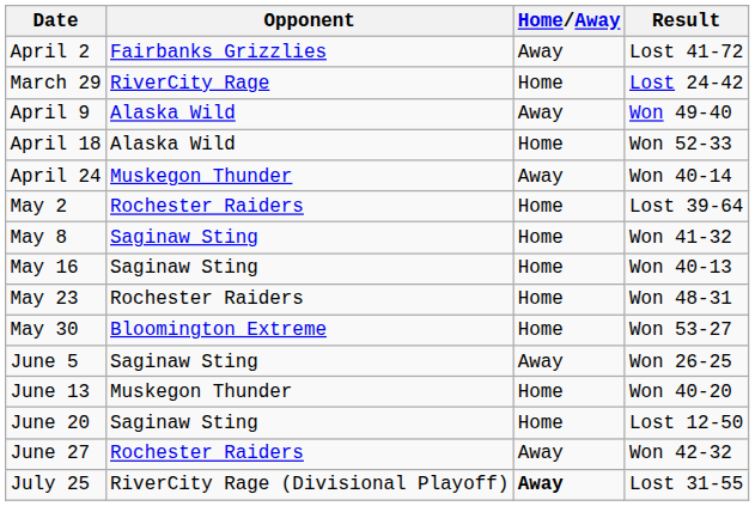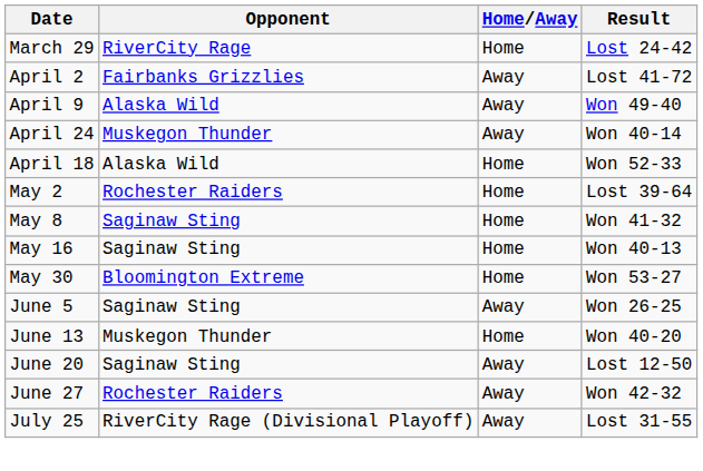rows swapped: March 29 <-> April 2
rows swapped: April 18 <-> April 24
- row: May 23 | Rochester Raiders | Home | Won 48-31
June 20 | Home/Away: Home -> Away
July 25 | Home/Away: bold -> normal
